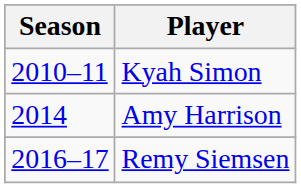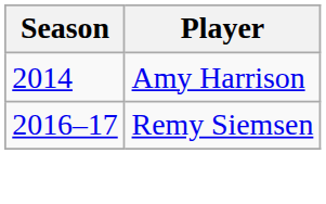- row: 2010–11 | Kyah Simon
